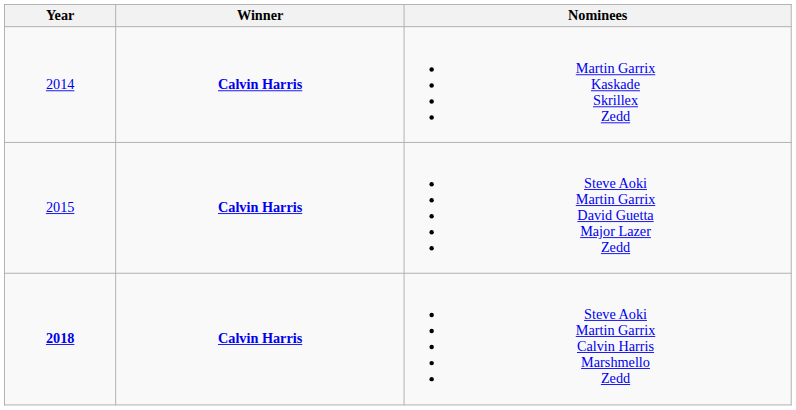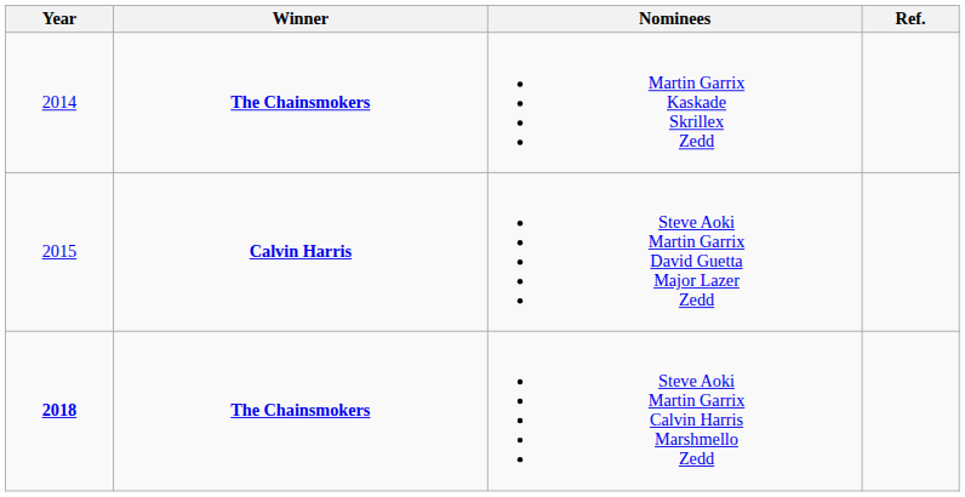+ column: Ref.
Martin Garrix Kaskade Skrillex Zedd | Winner: Calvin Harris -> The Chainsmokers
Steve Aoki Martin Garrix Calvin Harris Marshmello Zedd | Winner: Calvin Harris -> The Chainsmokers
